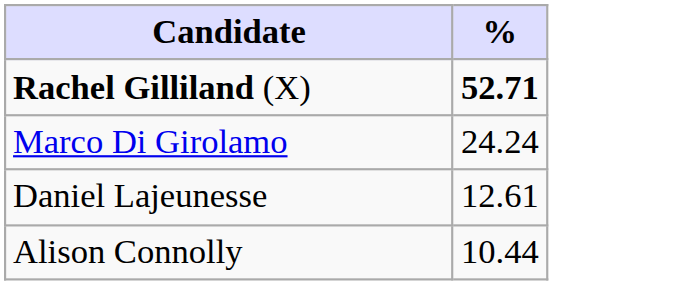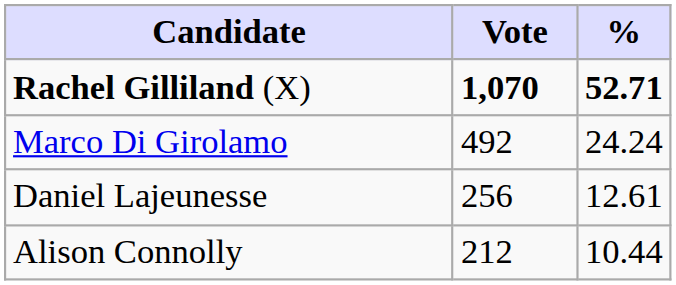+ column: Vote | 1,070 | 492 | 256 | 212
